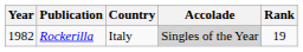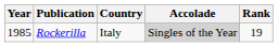Rockerilla | Year: 1982 -> 1985
